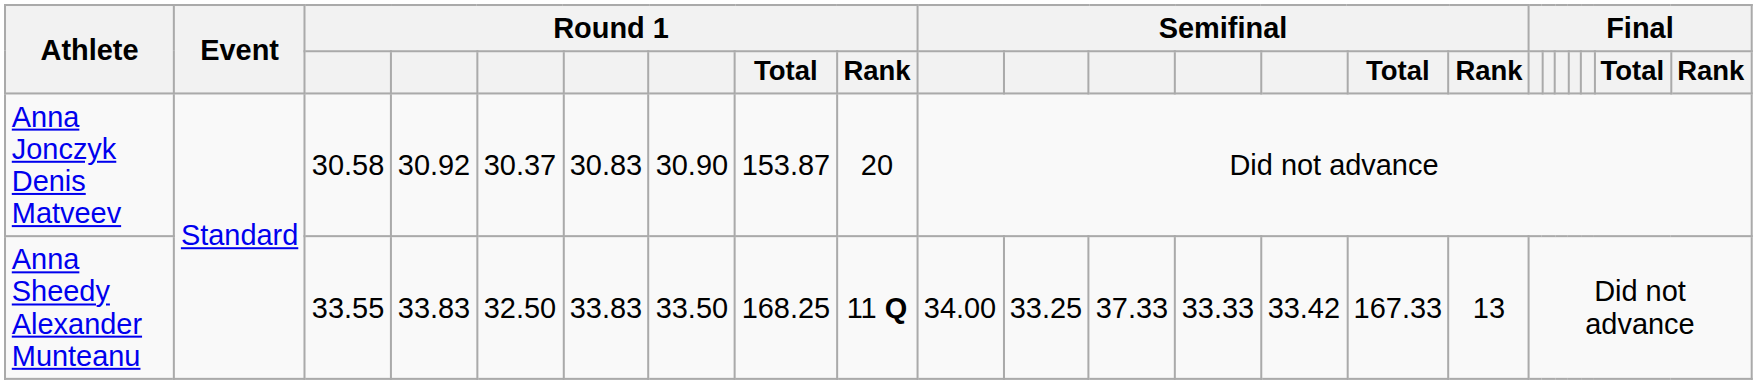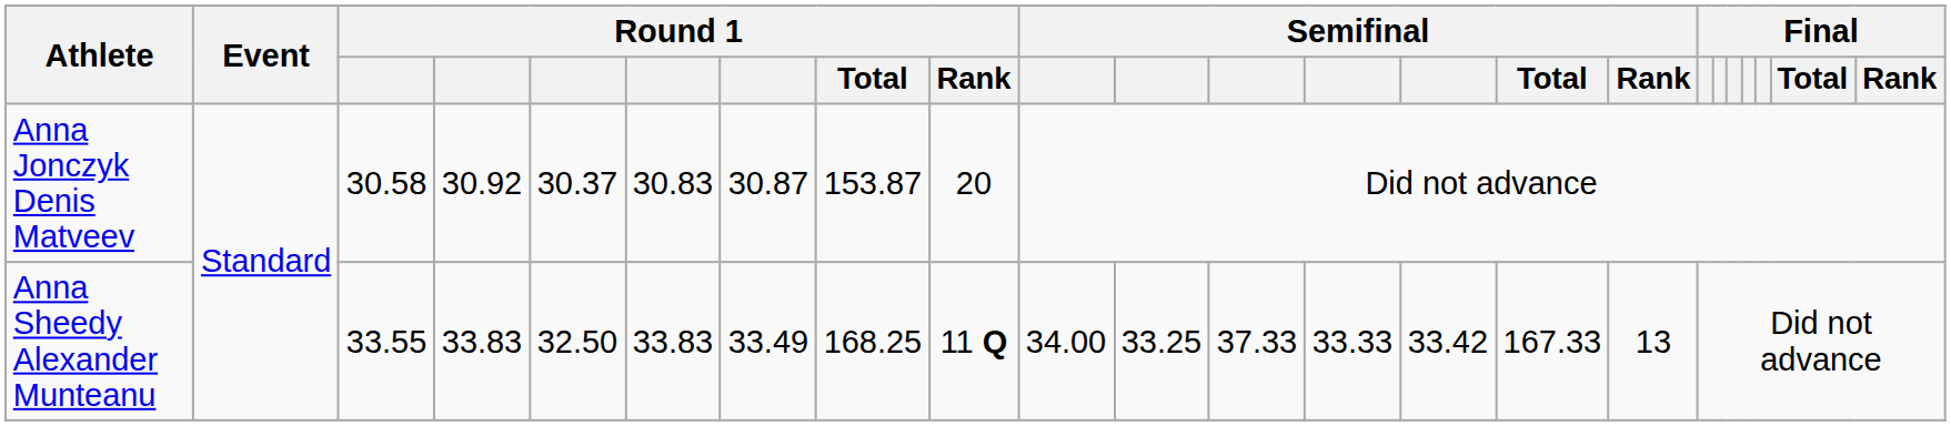Anna Jonczyk Denis Matveev | column 7: 30.90 -> 30.87
Anna Sheedy Alexander Munteanu | column 7: 33.50 -> 33.49
